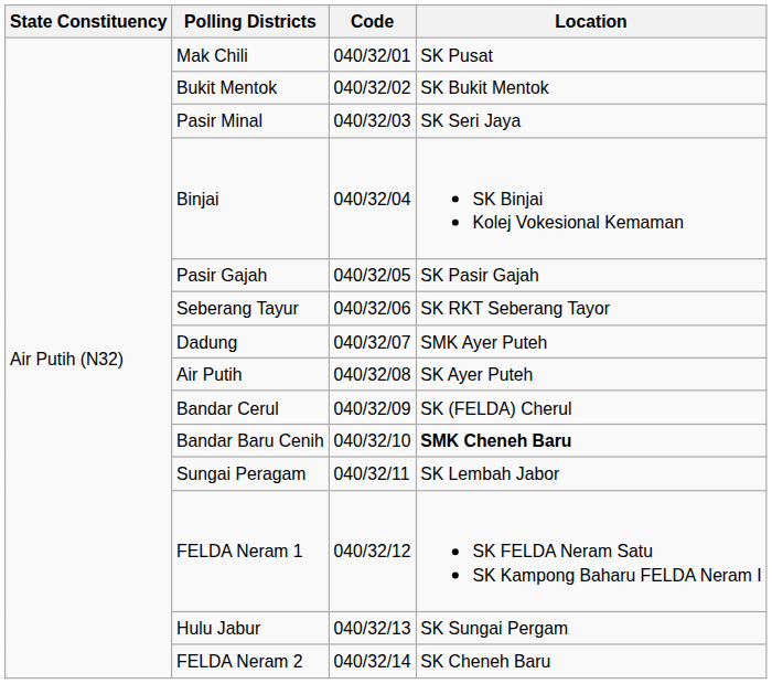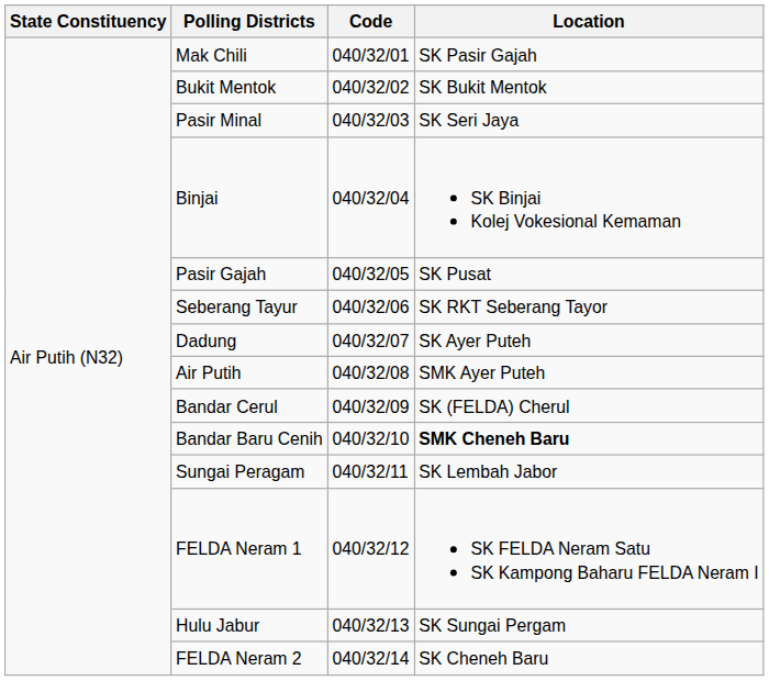Mak Chili | Location: SK Pusat -> SK Pasir Gajah
Pasir Gajah | Location: SK Pasir Gajah -> SK Pusat
Dadung | Location: SMK Ayer Puteh -> SK Ayer Puteh
Air Putih | Location: SK Ayer Puteh -> SMK Ayer Puteh
